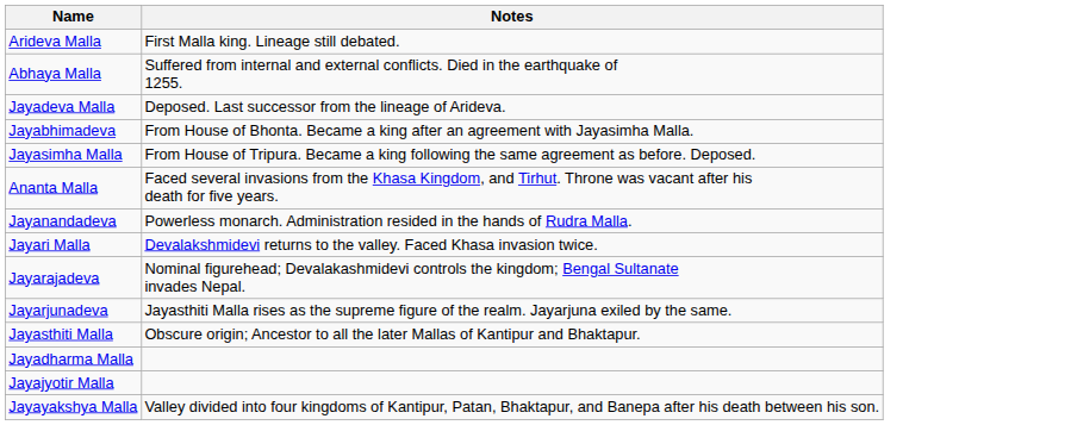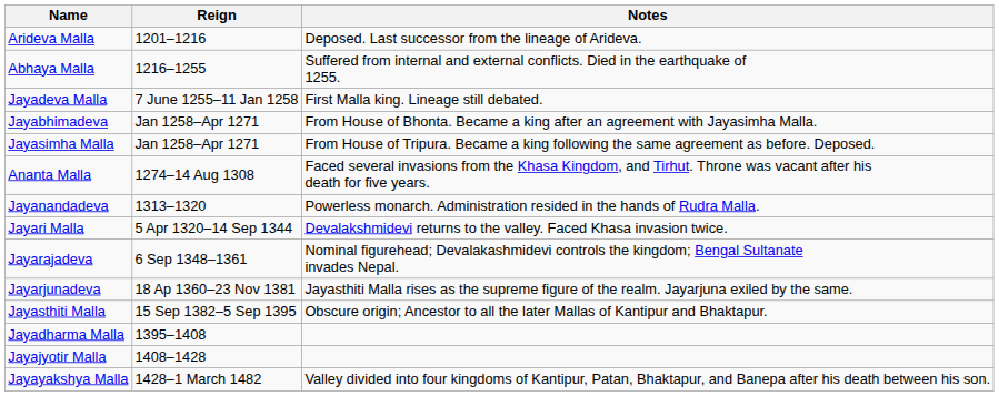+ column: Reign | 1201–1216 | 1216–1255 | 7 June 1255–11 Jan 1258 | Jan 1258–Apr 1271 | Jan 1258–Apr 1271 | 1274–14 Aug 1308 | 1313–1320 | 5 Apr 1320–14 Sep 1344 | 6 Sep 1348–1361 | 18 Ap 1360–23 Nov 1381 | 15 Sep 1382–5 Sep 1395 | 1395–1408 | 1408–1428 | 1428–1 March 1482
Arideva Malla | Notes: First Malla king. Lineage still debated. -> Deposed. Last successor from the lineage of Arideva.
Jayadeva Malla | Notes: Deposed. Last successor from the lineage of Arideva. -> First Malla king. Lineage still debated.
